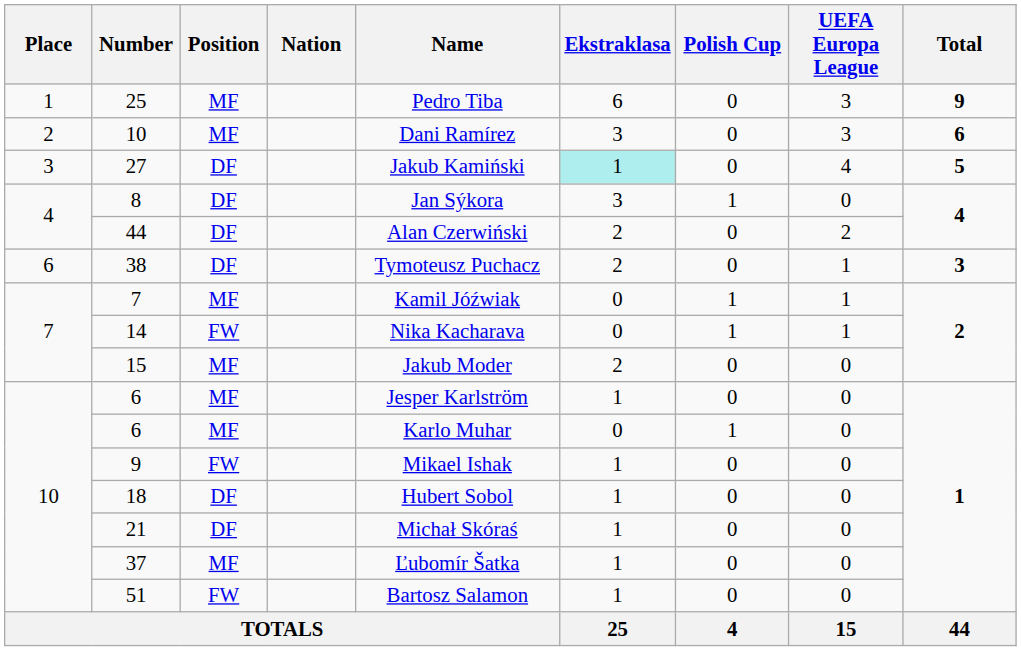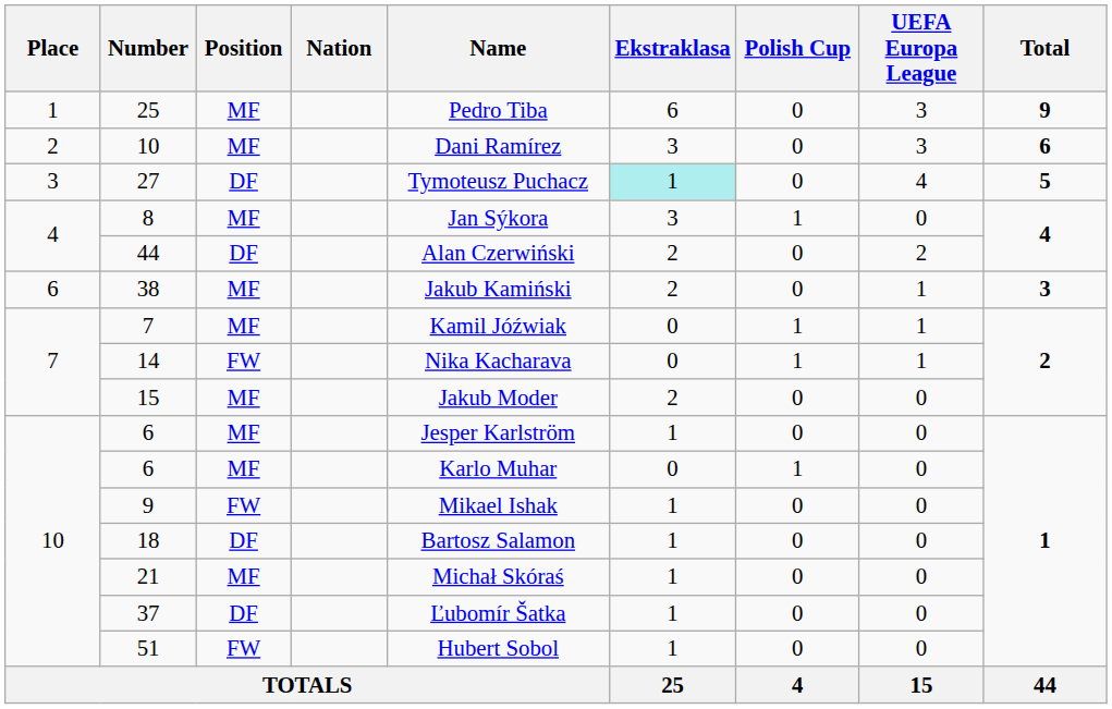27 | Name: Jakub Kamiński -> Tymoteusz Puchacz
8 | Position: DF -> MF
38 | Position: DF -> MF
38 | Name: Tymoteusz Puchacz -> Jakub Kamiński
18 | Name: Hubert Sobol -> Bartosz Salamon
21 | Position: DF -> MF
37 | Position: MF -> DF
51 | Name: Bartosz Salamon -> Hubert Sobol
